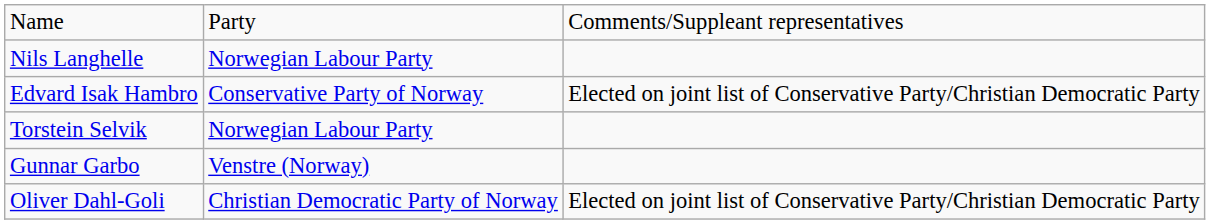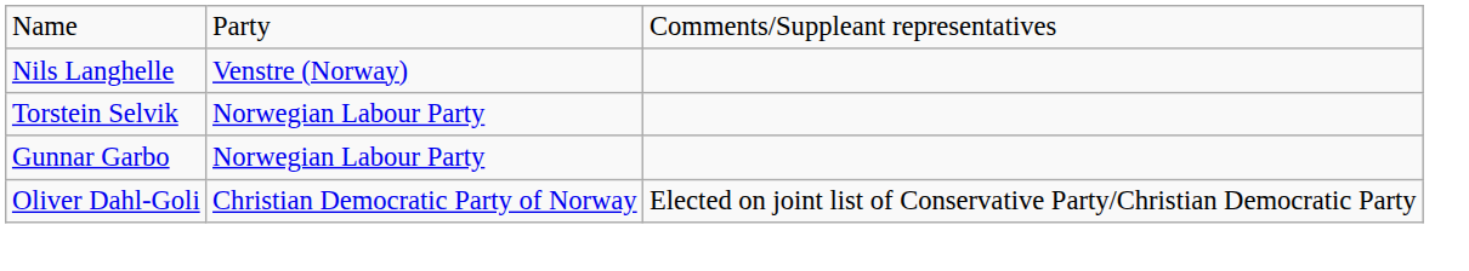Nils Langhelle | column 2: Norwegian Labour Party -> Venstre (Norway)
- row: Edvard Isak Hambro | Conservative Party of Norway | Elected on joint list of Conservative Party/Christian Democratic Party
Gunnar Garbo | column 2: Venstre (Norway) -> Norwegian Labour Party
